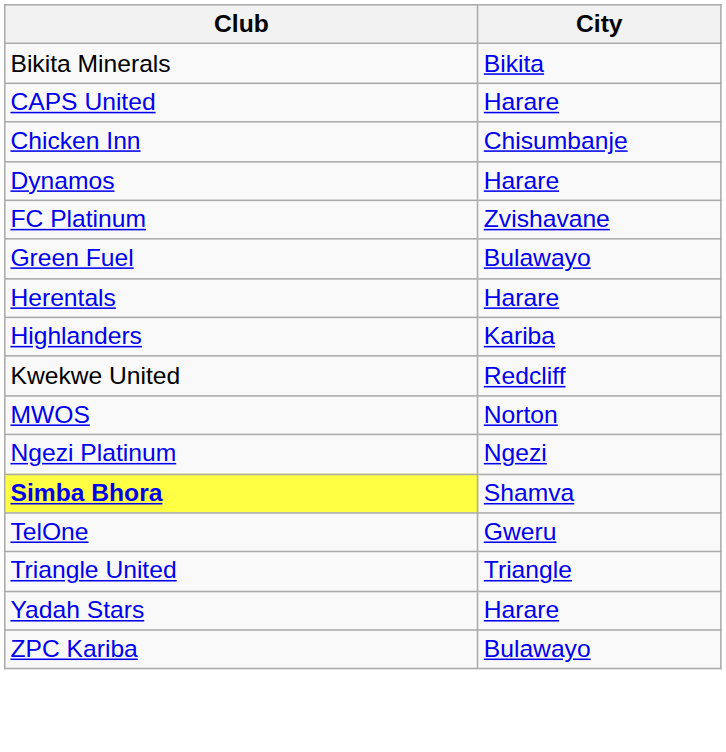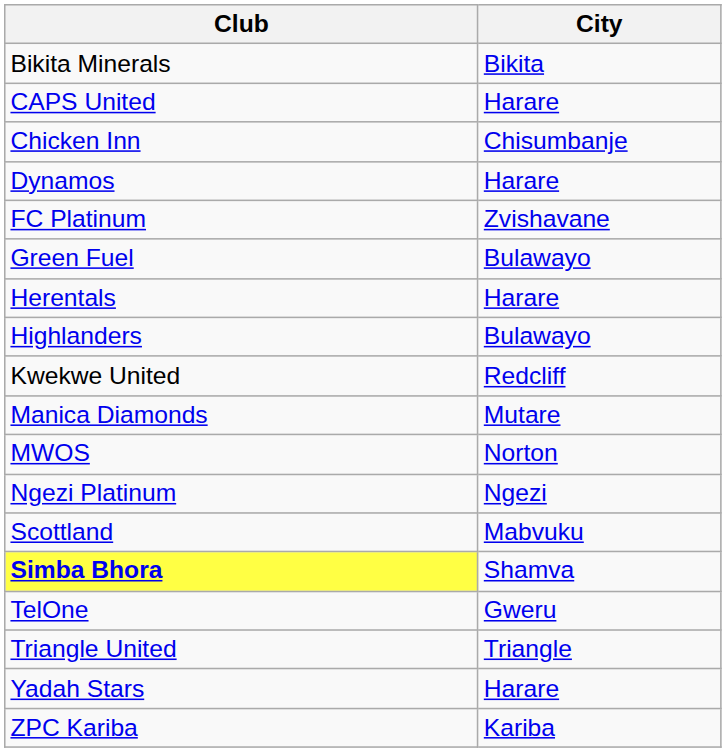Highlanders | City: Kariba -> Bulawayo
+ row: Manica Diamonds | Mutare
+ row: Scottland | Mabvuku
ZPC Kariba | City: Bulawayo -> Kariba
